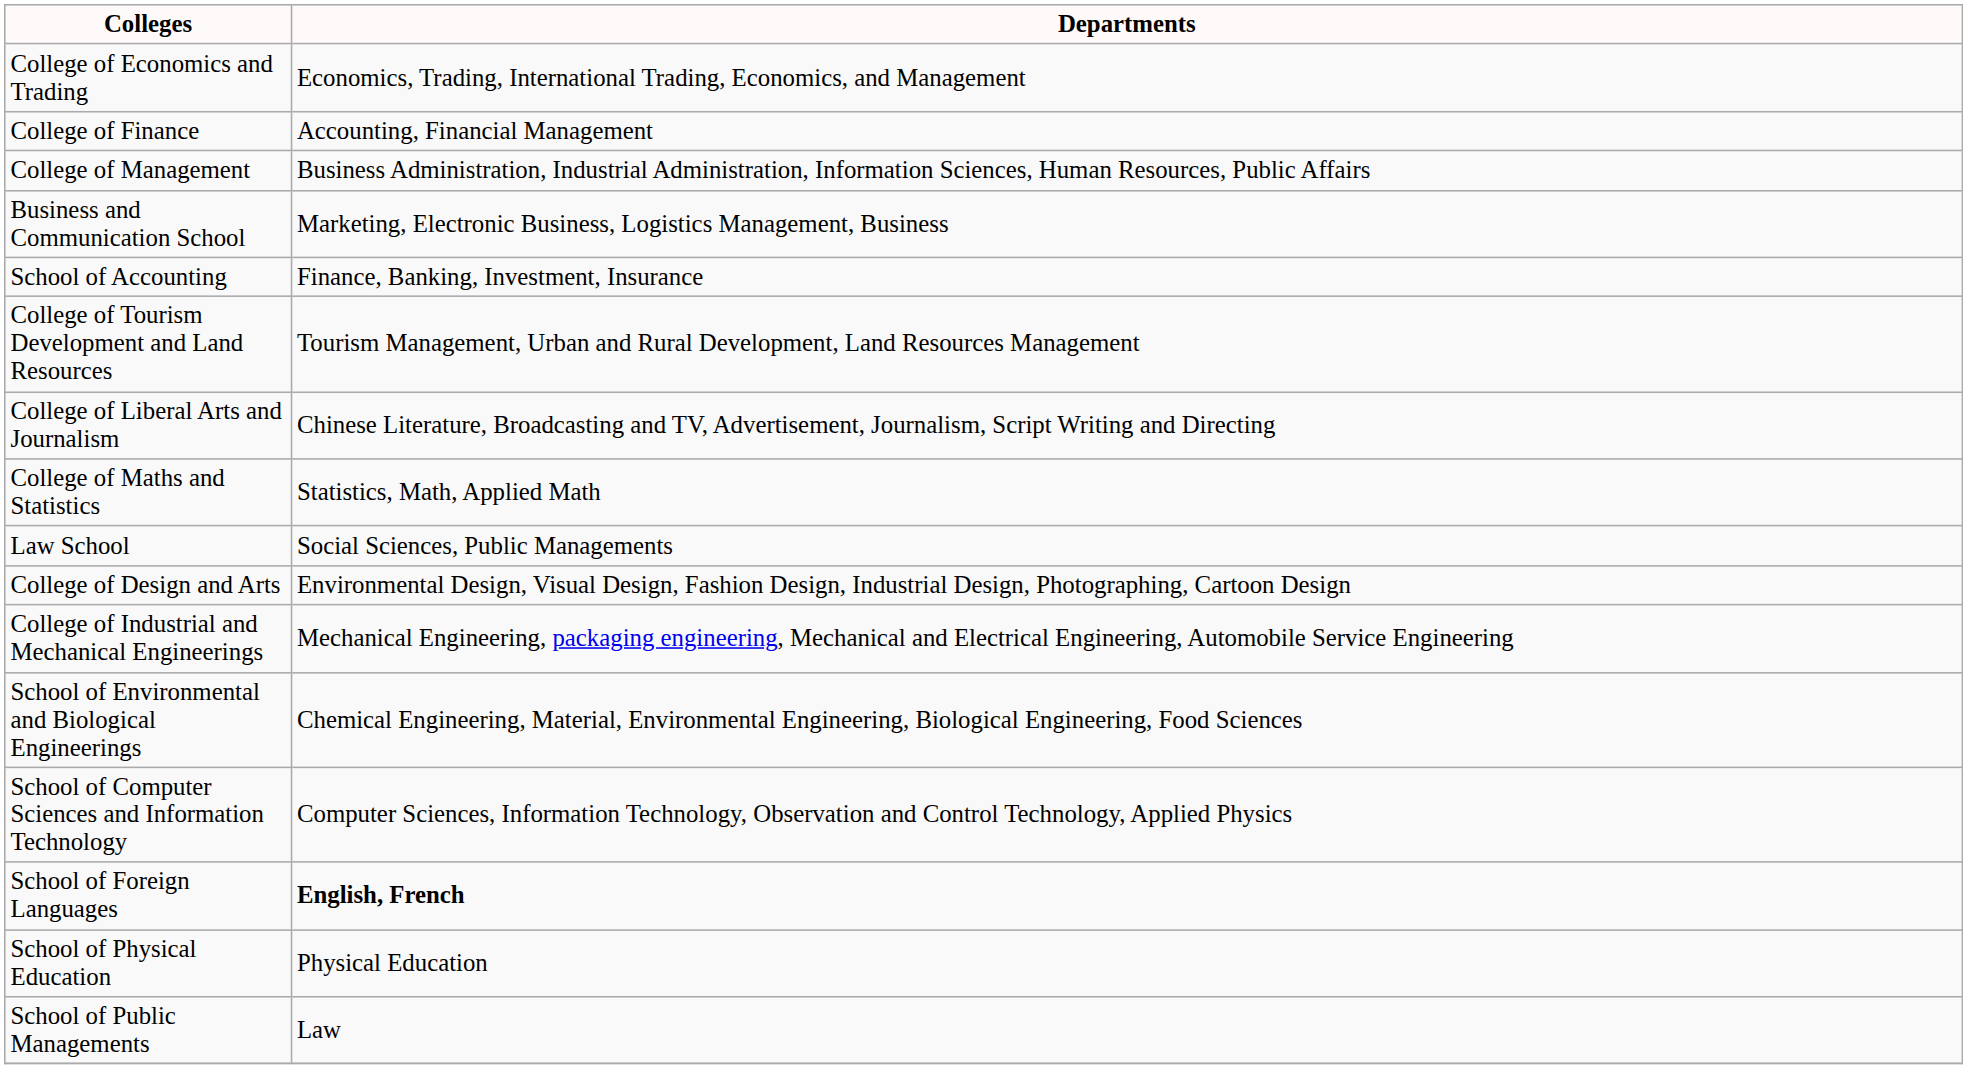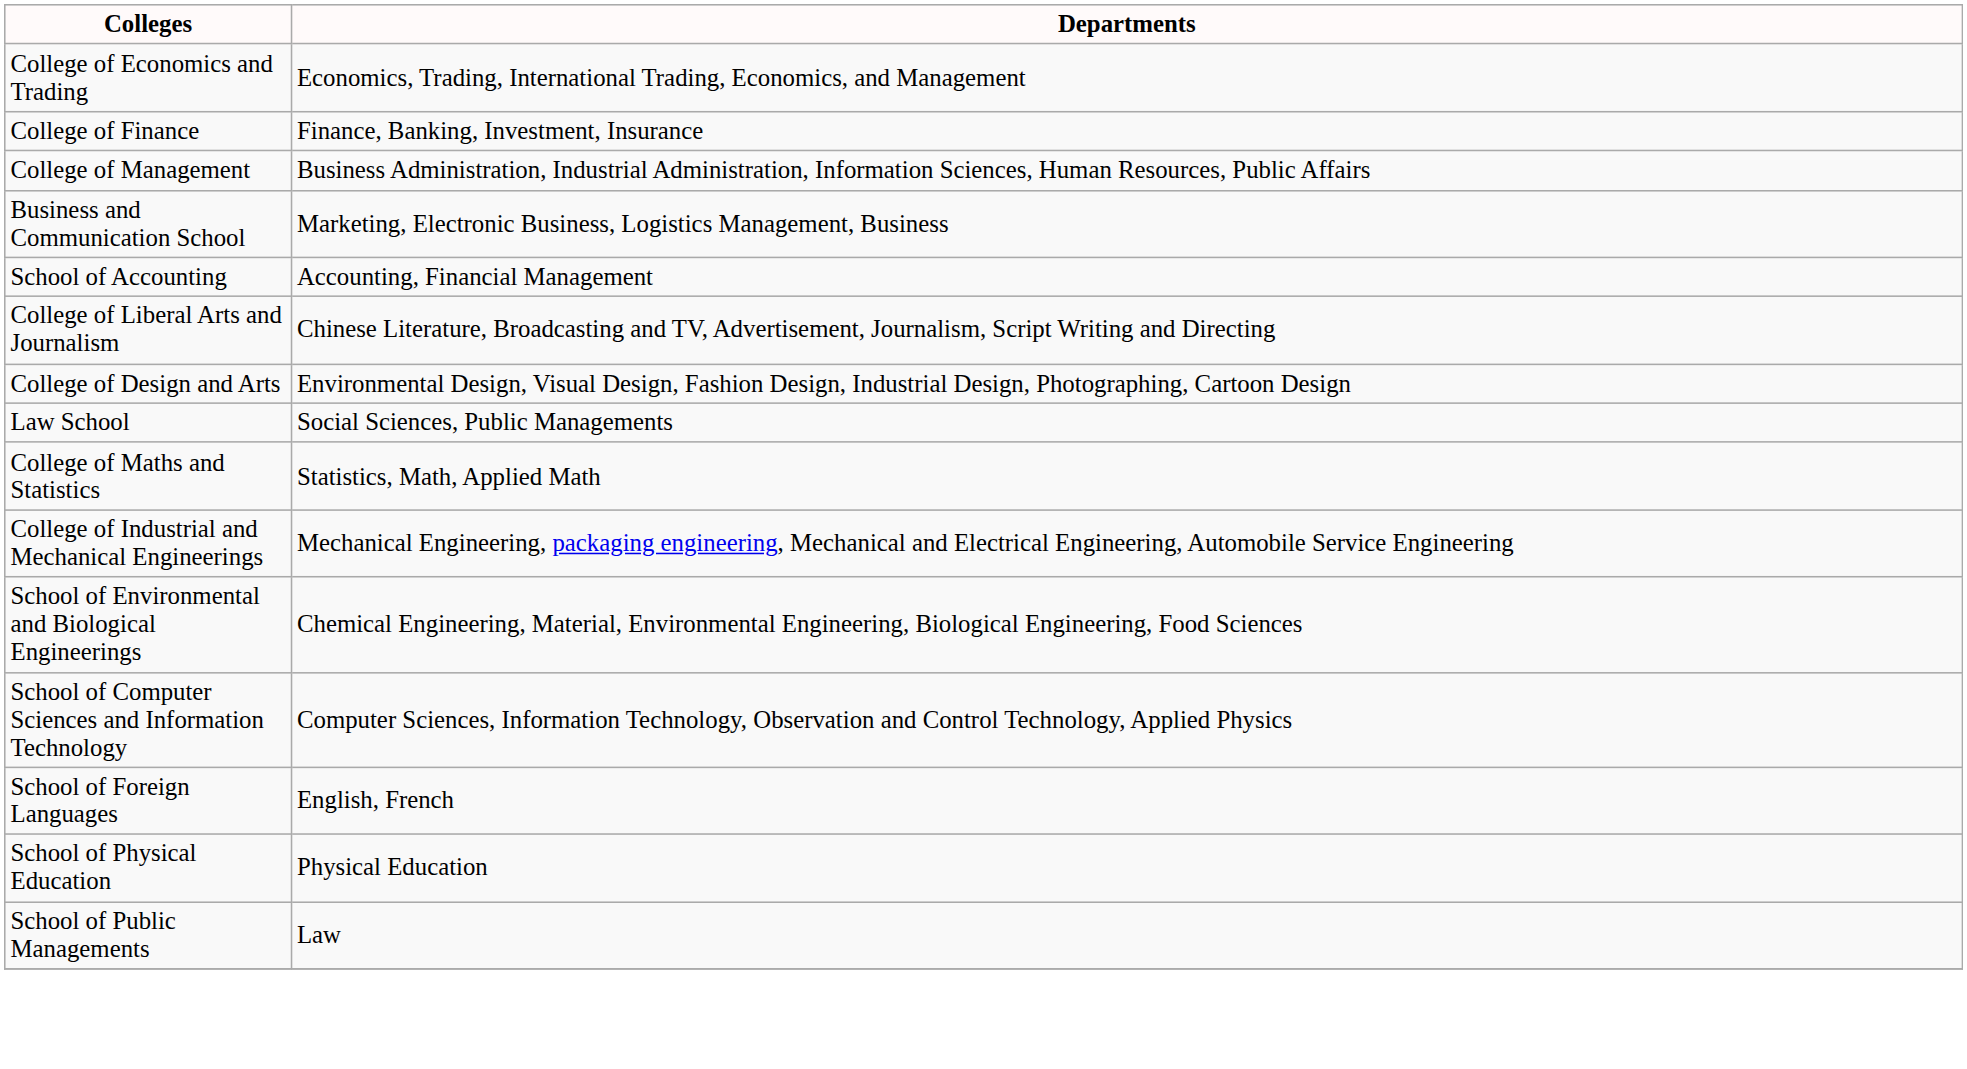College of Finance | Departments: Accounting, Financial Management -> Finance, Banking, Investment, Insurance
School of Accounting | Departments: Finance, Banking, Investment, Insurance -> Accounting, Financial Management
- row: College of Tourism Development and Land Resources | Tourism Management, Urban and Rural Development, Land Resources Management
rows swapped: College of Design and Arts <-> College of Maths and Statistics
School of Foreign Languages | Departments: bold -> normal
